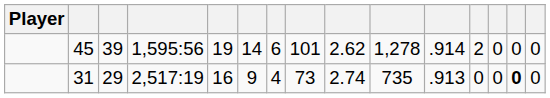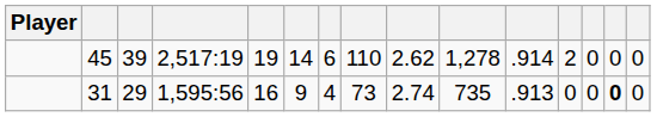45 | column 4: 1,595:56 -> 2,517:19
45 | column 8: 101 -> 110
31 | column 4: 2,517:19 -> 1,595:56
